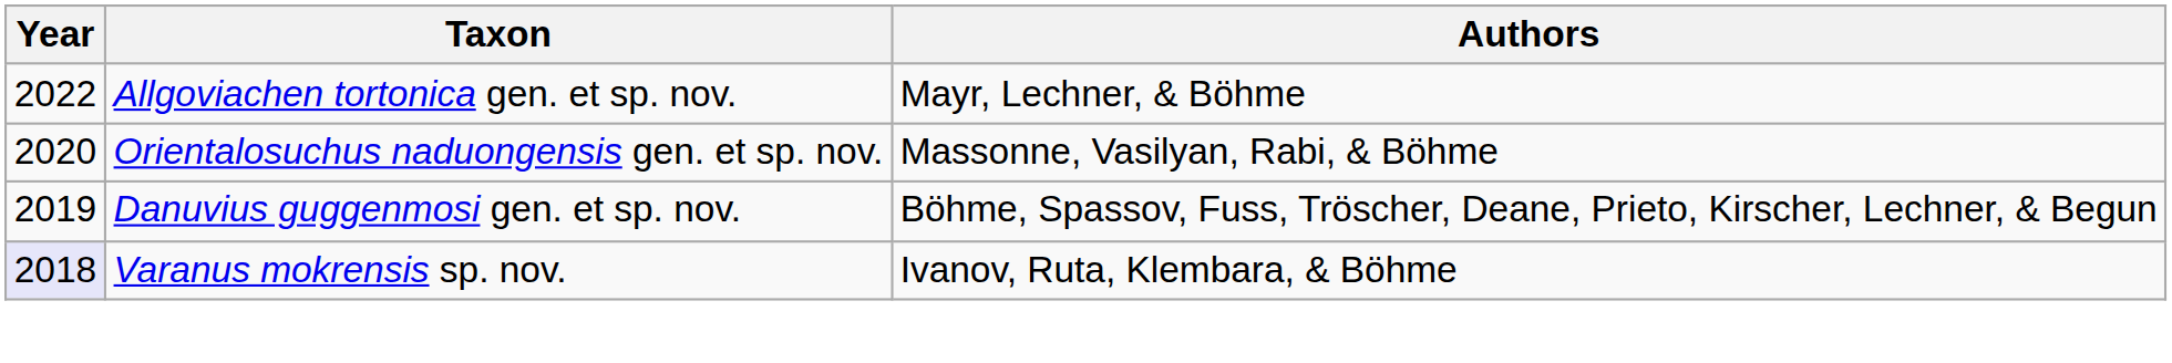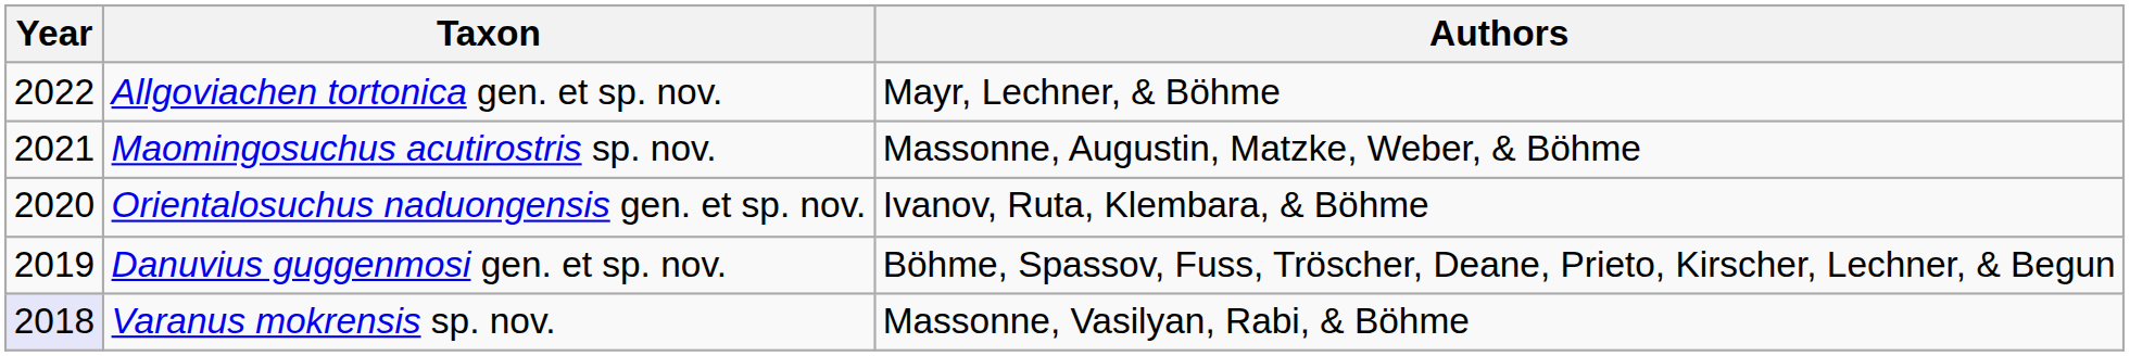+ row: 2021 | Maomingosuchus acutirostris sp. nov. | Massonne, Augustin, Matzke, Weber, & Böhme
Orientalosuchus naduongensis gen. et sp. nov. | Authors: Massonne, Vasilyan, Rabi, & Böhme -> Ivanov, Ruta, Klembara, & Böhme
Varanus mokrensis sp. nov. | Authors: Ivanov, Ruta, Klembara, & Böhme -> Massonne, Vasilyan, Rabi, & Böhme
